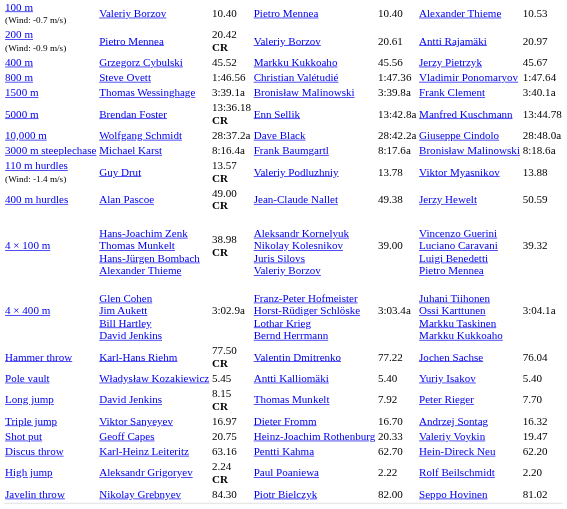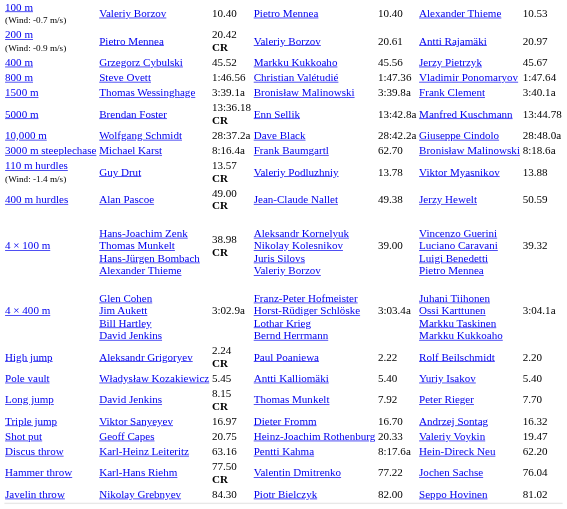3000 m steeplechase | column 5: 8:17.6a -> 62.70
rows swapped: High jump <-> Hammer throw
Discus throw | column 5: 62.70 -> 8:17.6a
